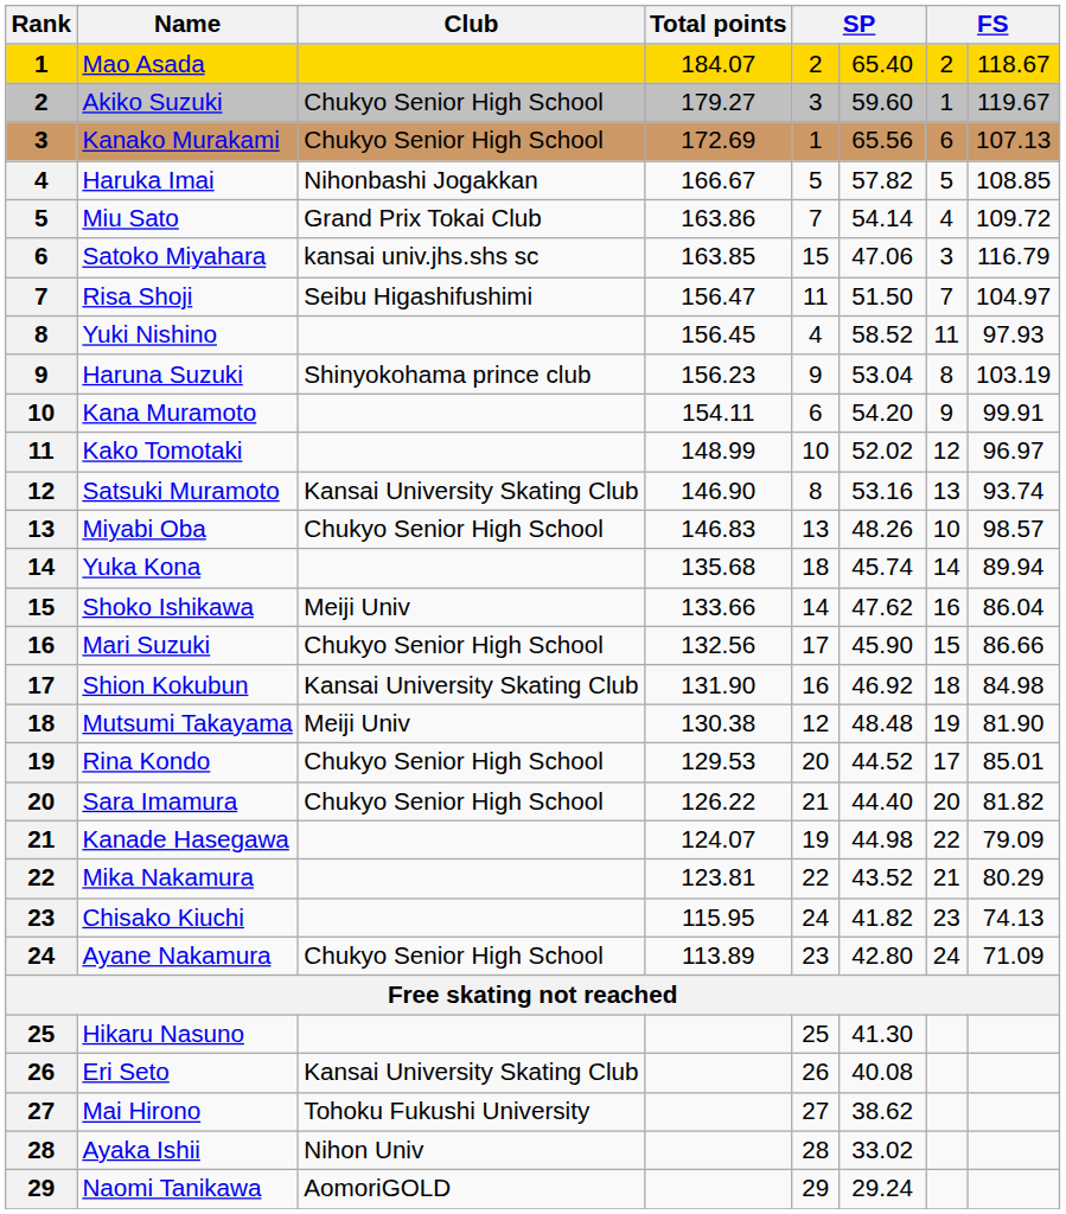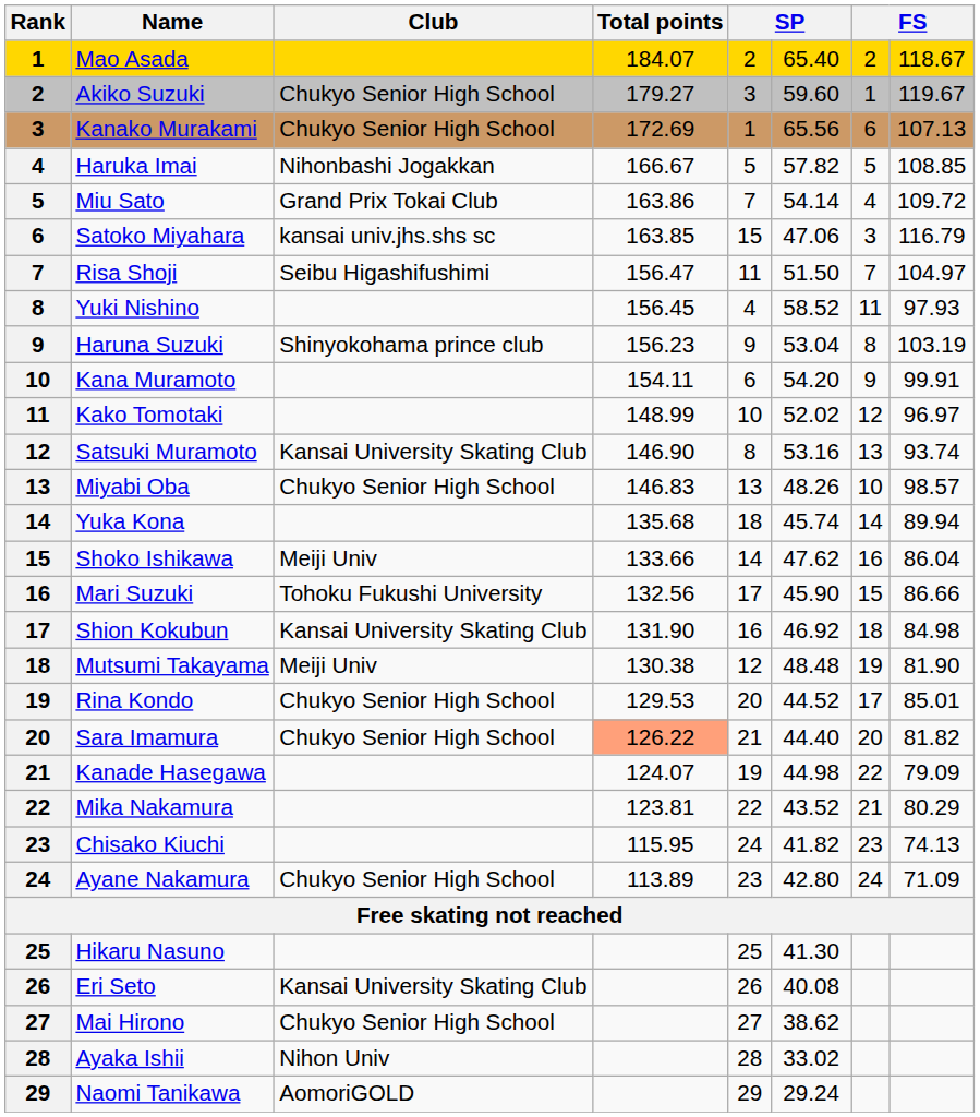Mari Suzuki | Club: Chukyo Senior High School -> Tohoku Fukushi University
Sara Imamura | Total points: no background -> lightsalmon background
Mai Hirono | Club: Tohoku Fukushi University -> Chukyo Senior High School
